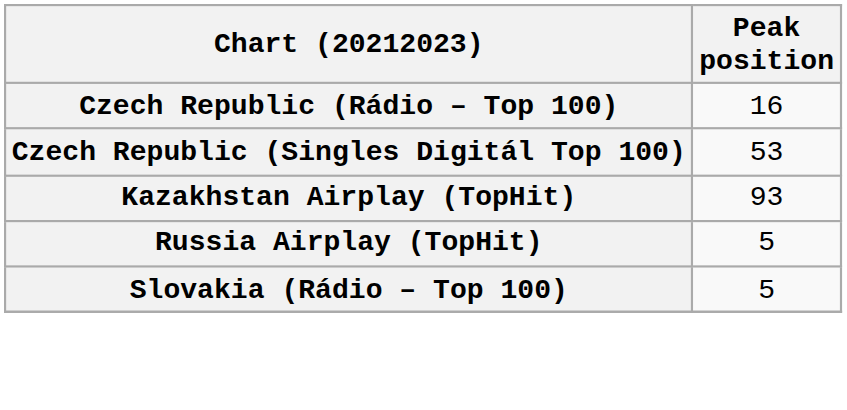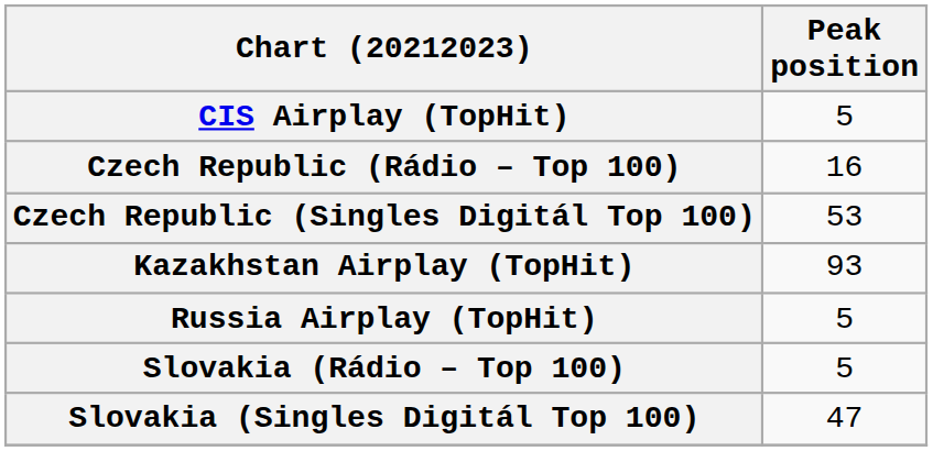+ row: CIS Airplay (TopHit) | 5
+ row: Slovakia (Singles Digitál Top 100) | 47
